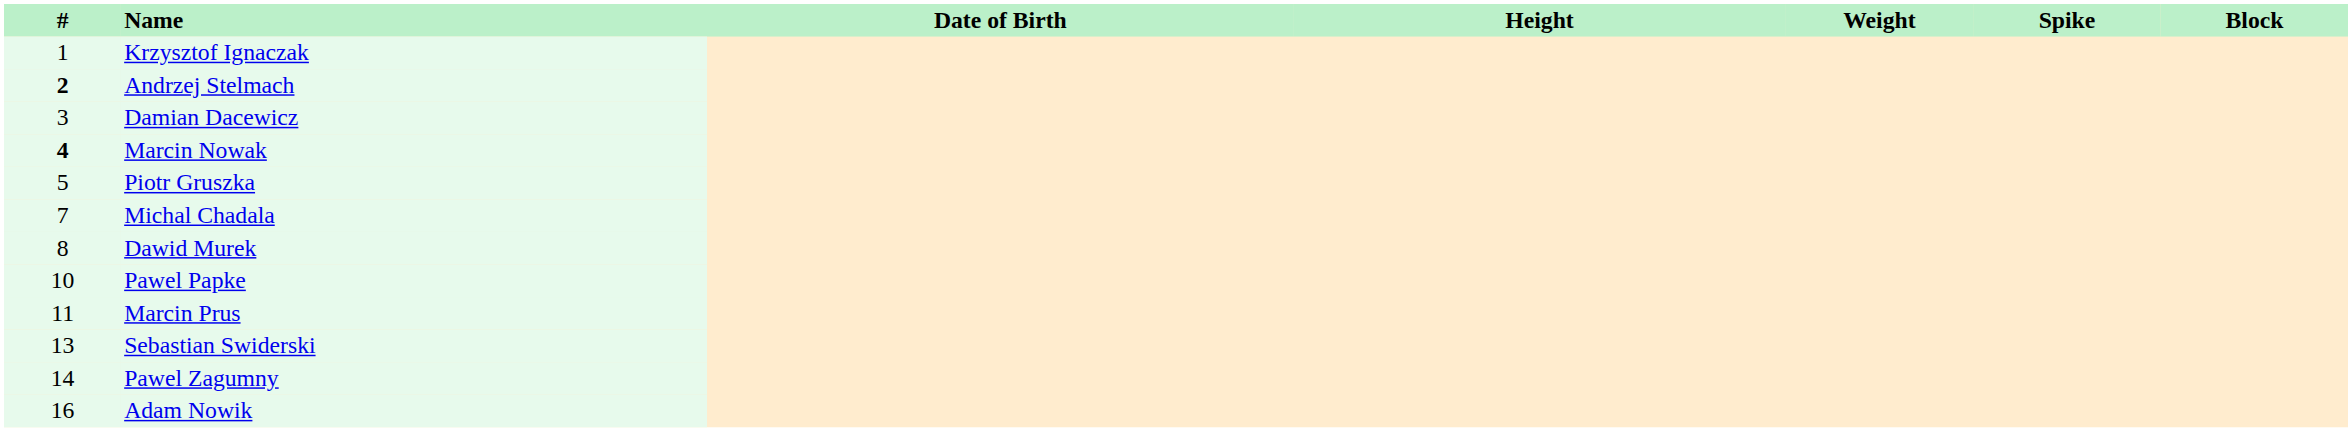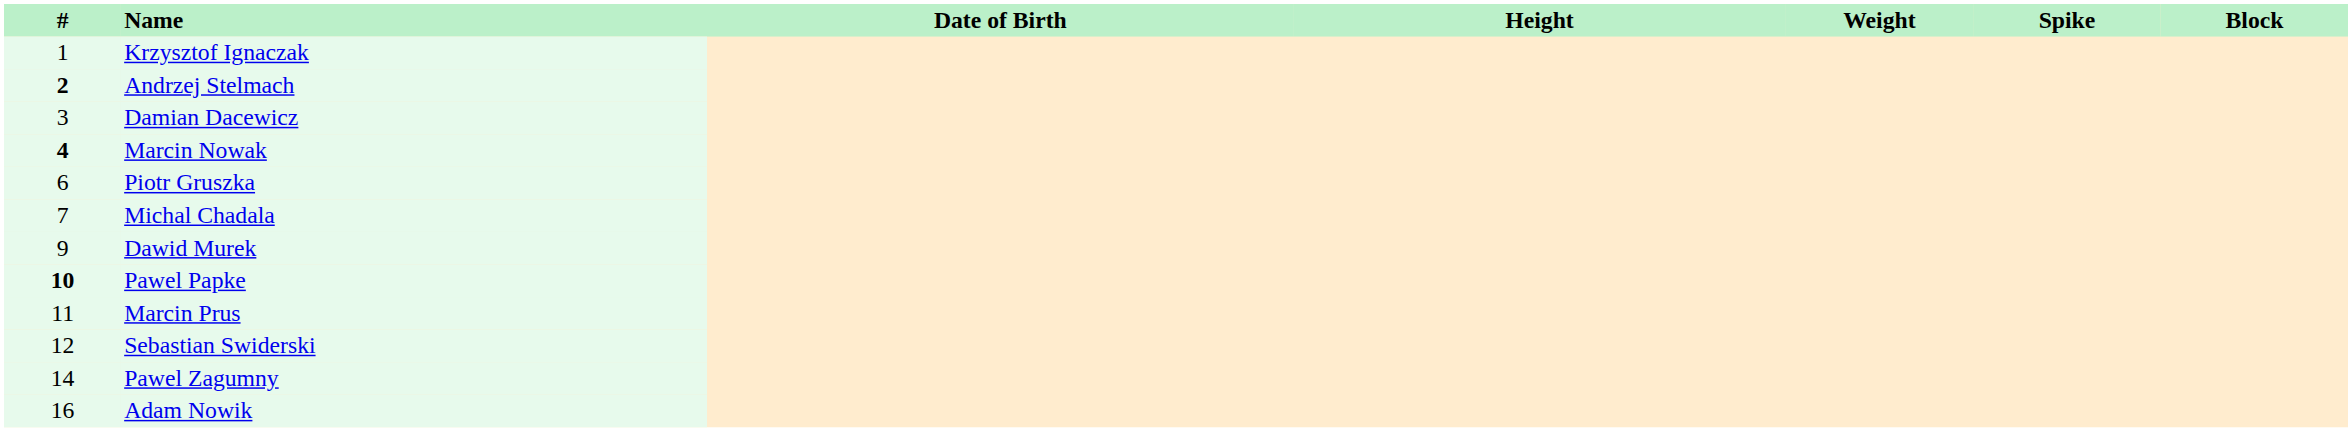Piotr Gruszka | #: 5 -> 6
Dawid Murek | #: 8 -> 9
Pawel Papke | #: normal -> bold
Sebastian Swiderski | #: 13 -> 12
